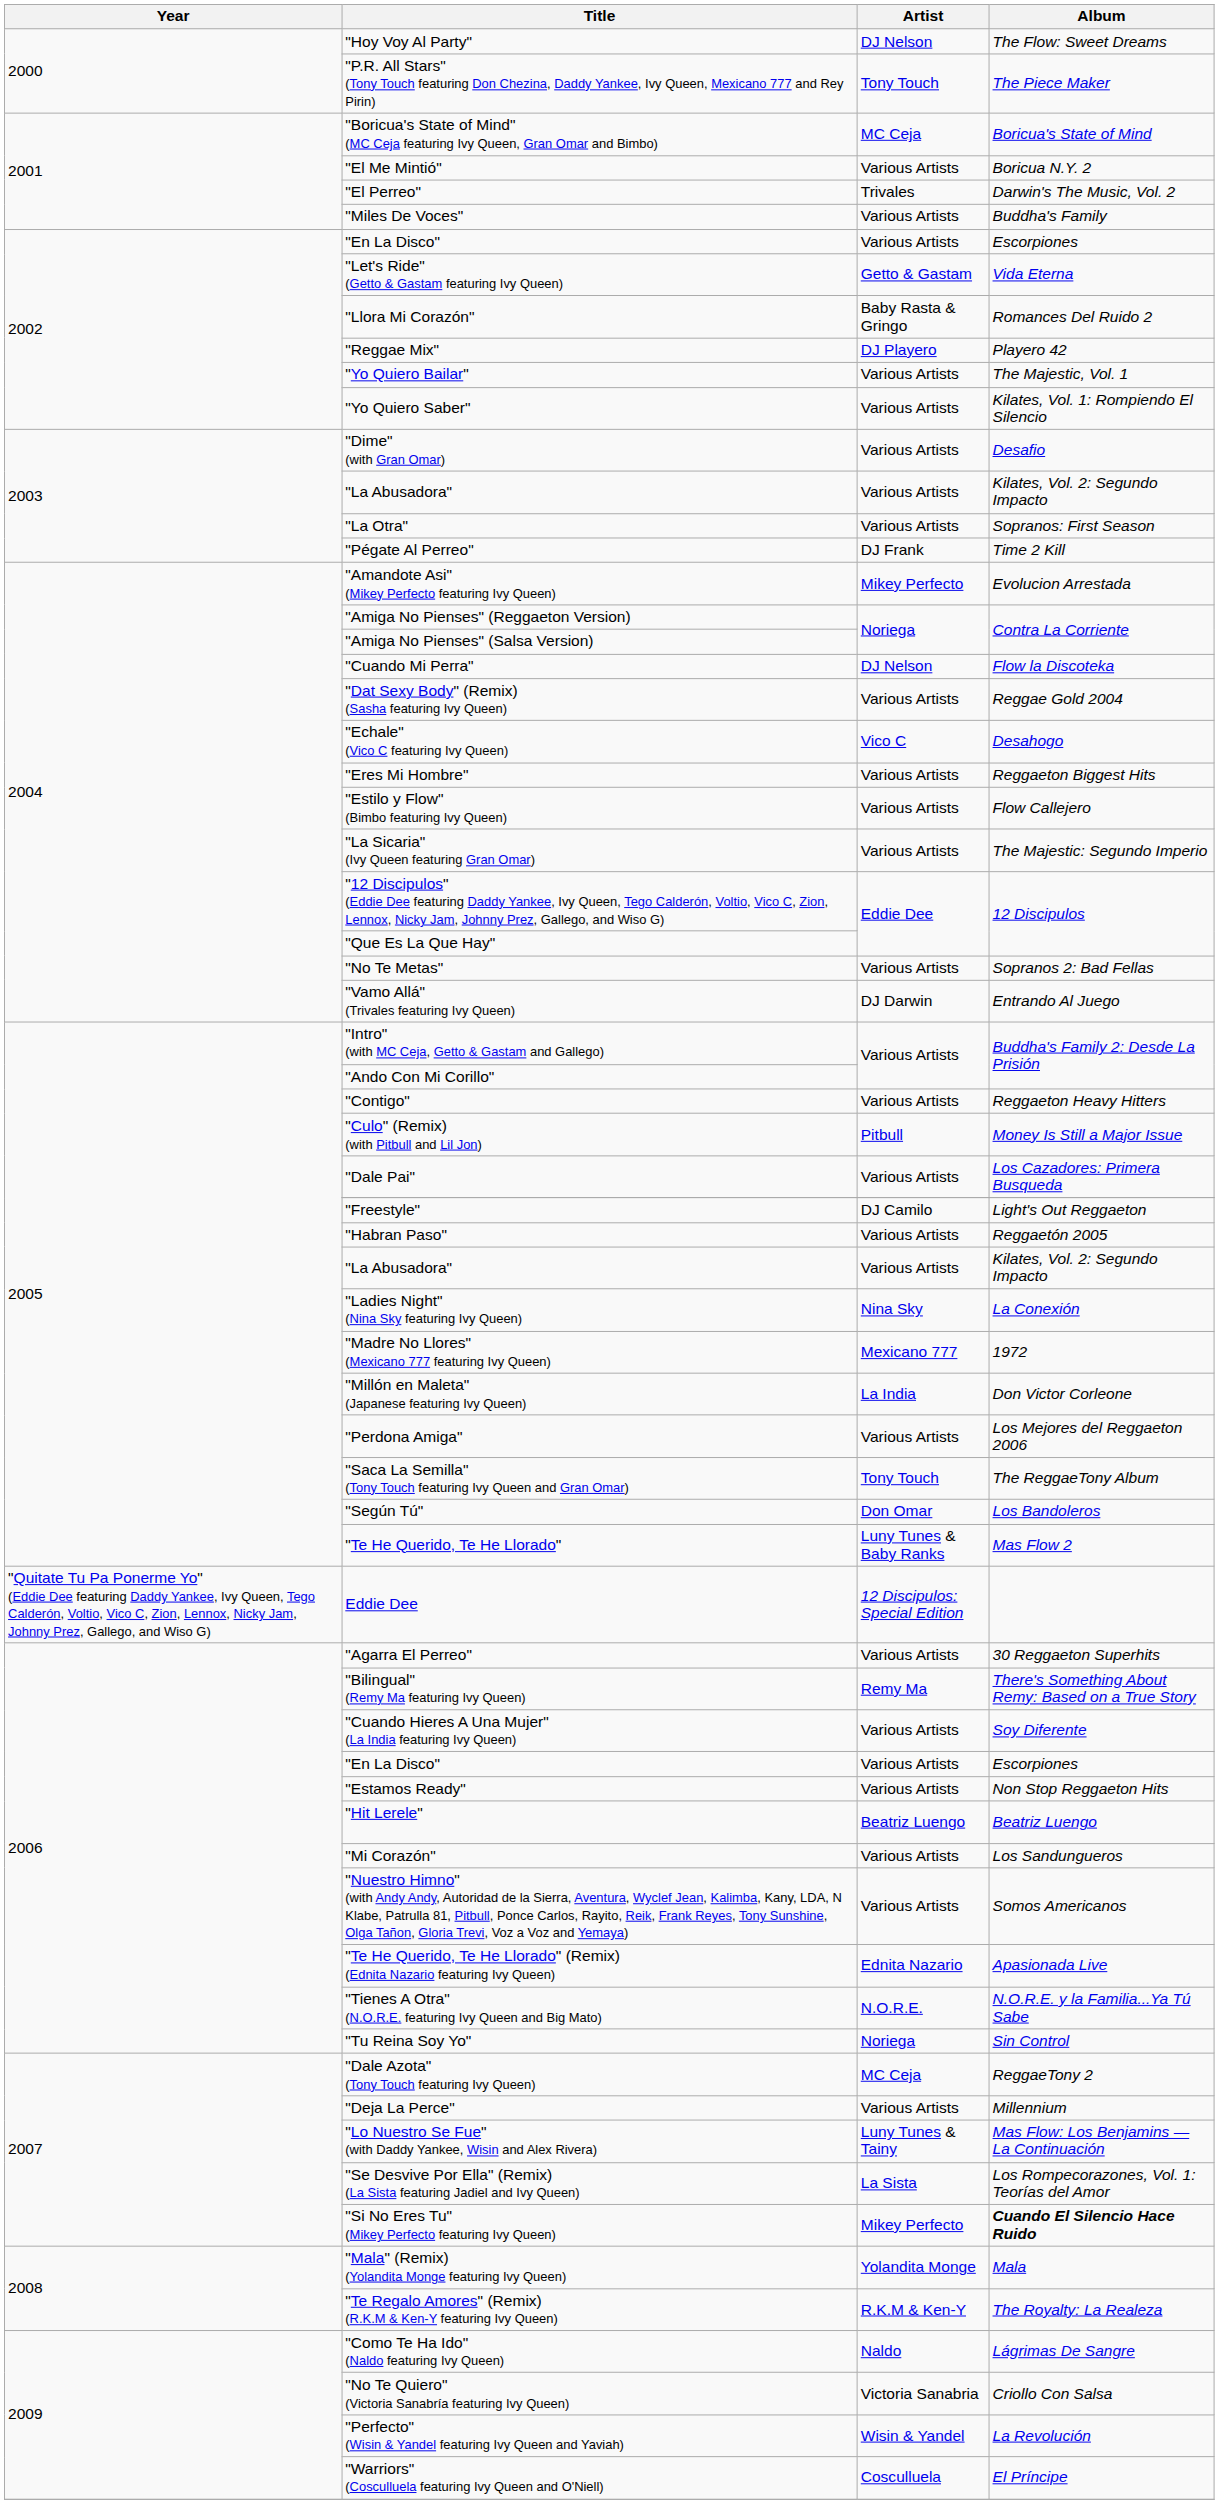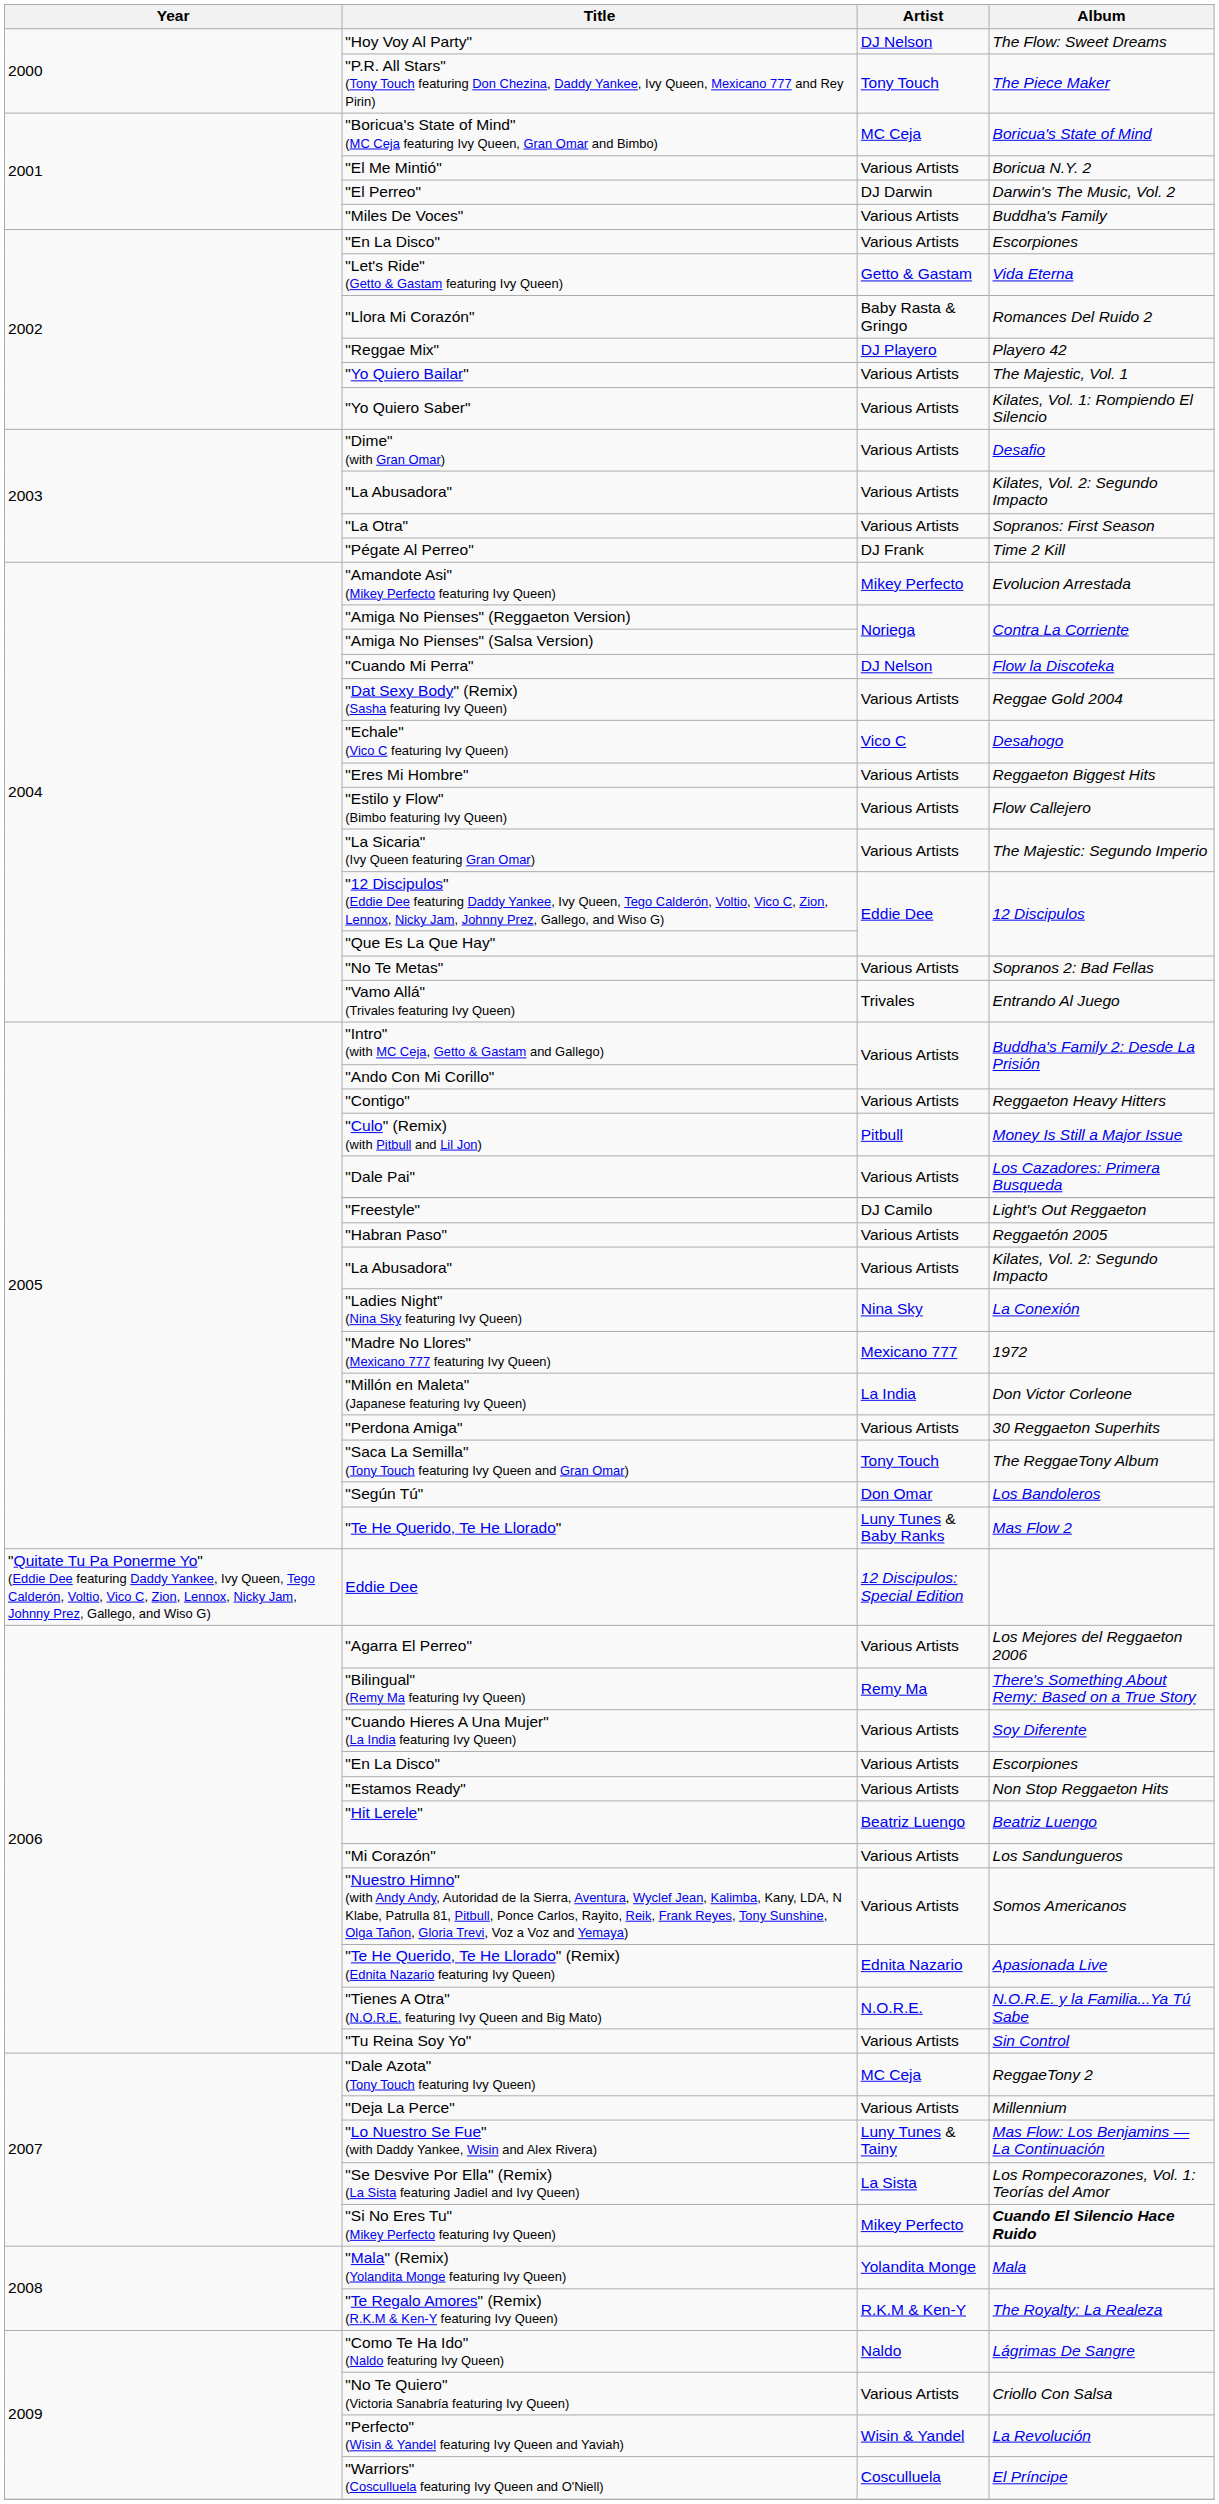"El Perreo" | Artist: Trivales -> DJ Darwin
"Vamo Allá" (Trivales featuring Ivy Queen) | Artist: DJ Darwin -> Trivales
"Perdona Amiga" | Album: Los Mejores del Reggaeton 2006 -> 30 Reggaeton Superhits
"Agarra El Perreo" | Album: 30 Reggaeton Superhits -> Los Mejores del Reggaeton 2006
"Tu Reina Soy Yo" | Artist: Noriega -> Various Artists
"No Te Quiero" (Victoria Sanabría featuring Ivy Queen) | Artist: Victoria Sanabria -> Various Artists
